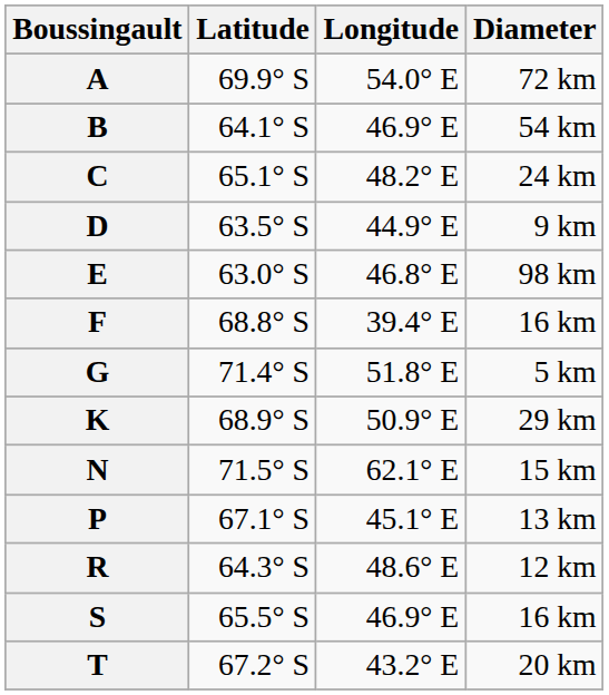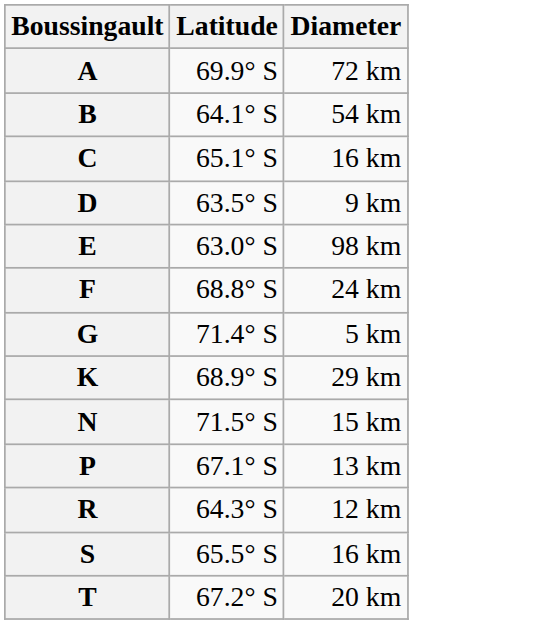- column: Longitude | 54.0° E | 46.9° E | 48.2° E | 44.9° E | 46.8° E | 39.4° E | 51.8° E | 50.9° E | 62.1° E | 45.1° E | 48.6° E | 46.9° E | 43.2° E
C | Diameter: 24 km -> 16 km
F | Diameter: 16 km -> 24 km
